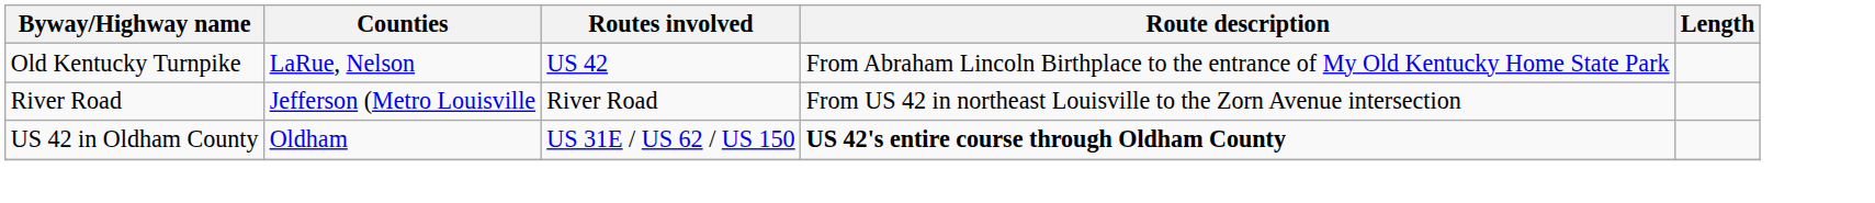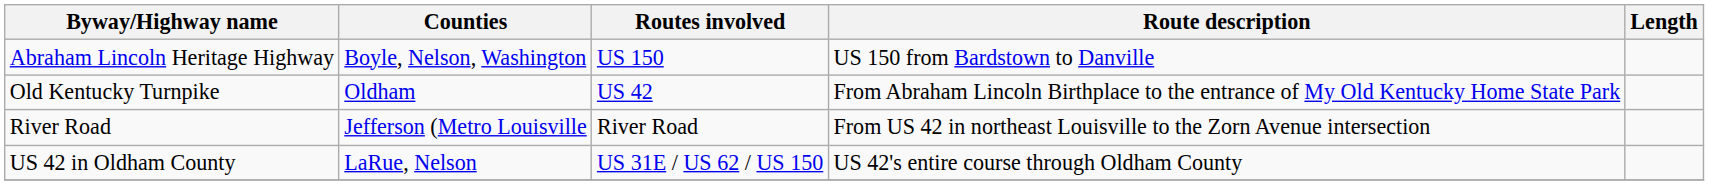+ row: Abraham Lincoln Heritage Highway | Boyle, Nelson, Washington | US 150 | US 150 from Bardstown to Danville
Old Kentucky Turnpike | Counties: LaRue, Nelson -> Oldham
US 42 in Oldham County | Counties: Oldham -> LaRue, Nelson
US 42 in Oldham County | Route description: bold -> normal
